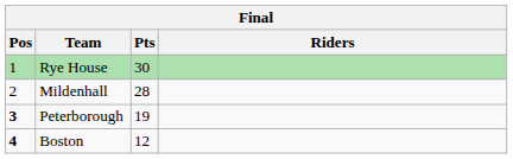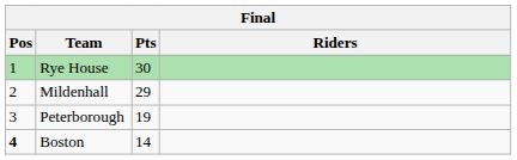Mildenhall | Pts: 28 -> 29
Peterborough | Pos: bold -> normal
Boston | Pts: 12 -> 14
